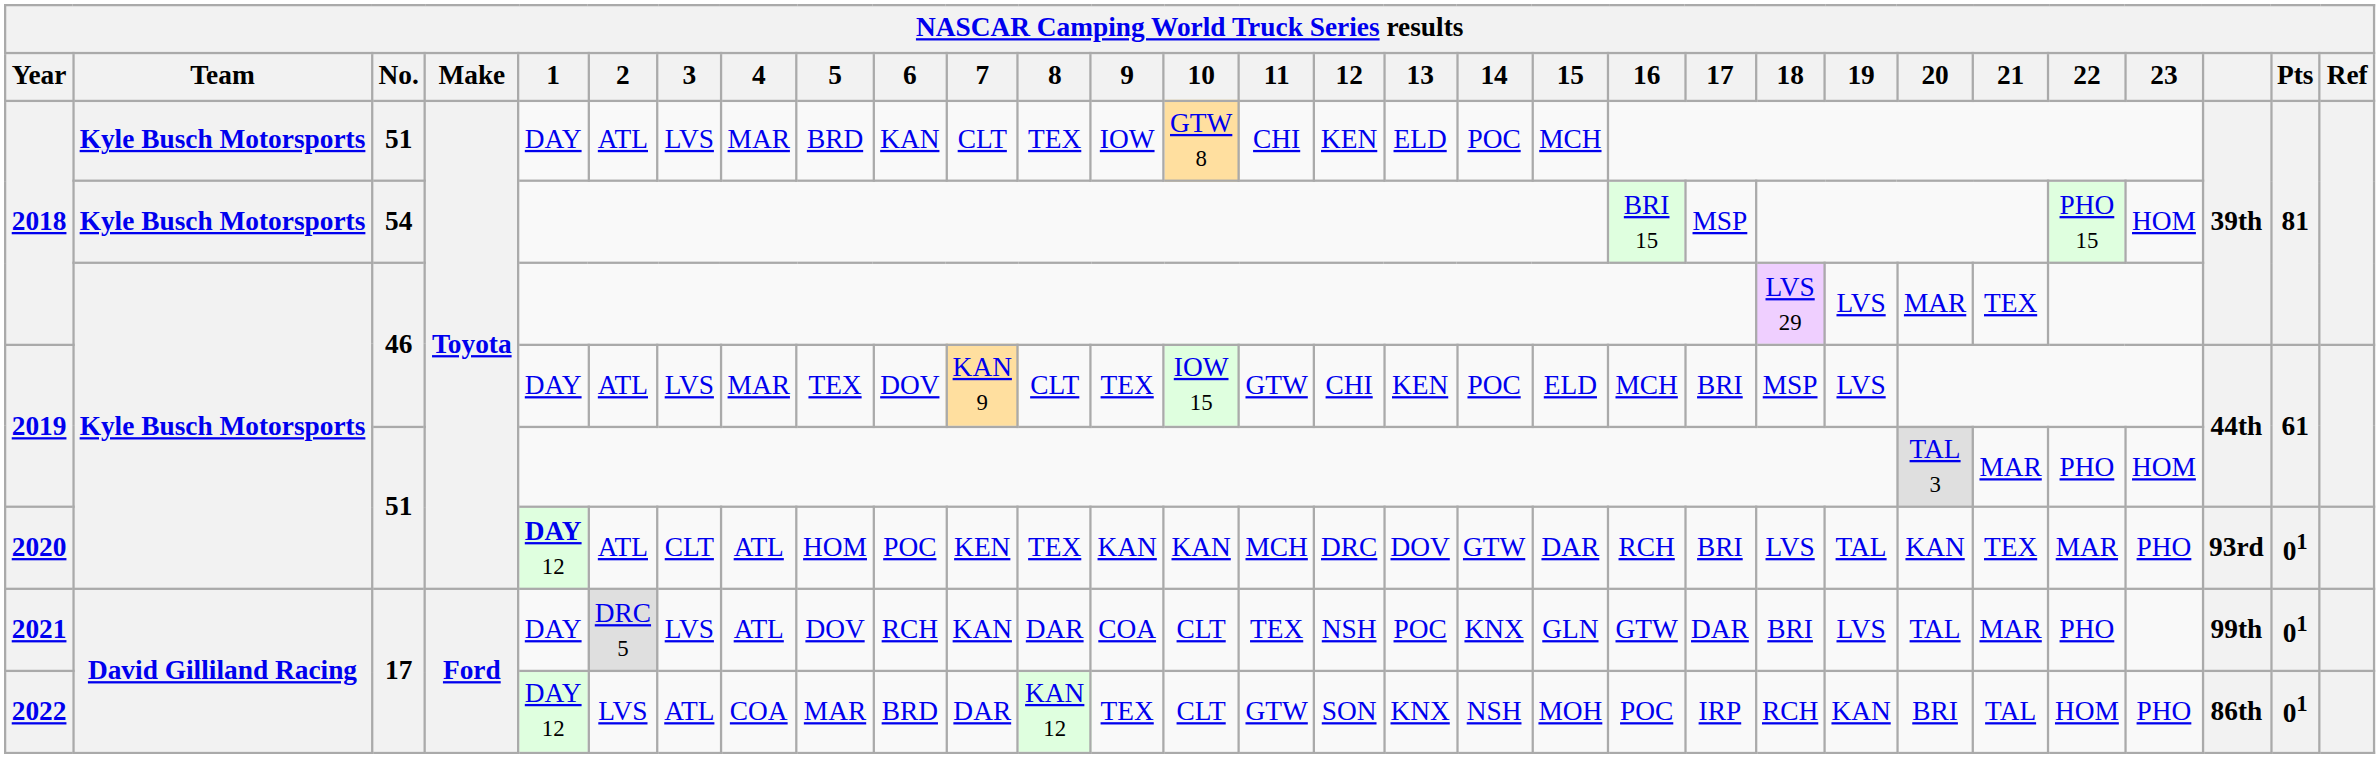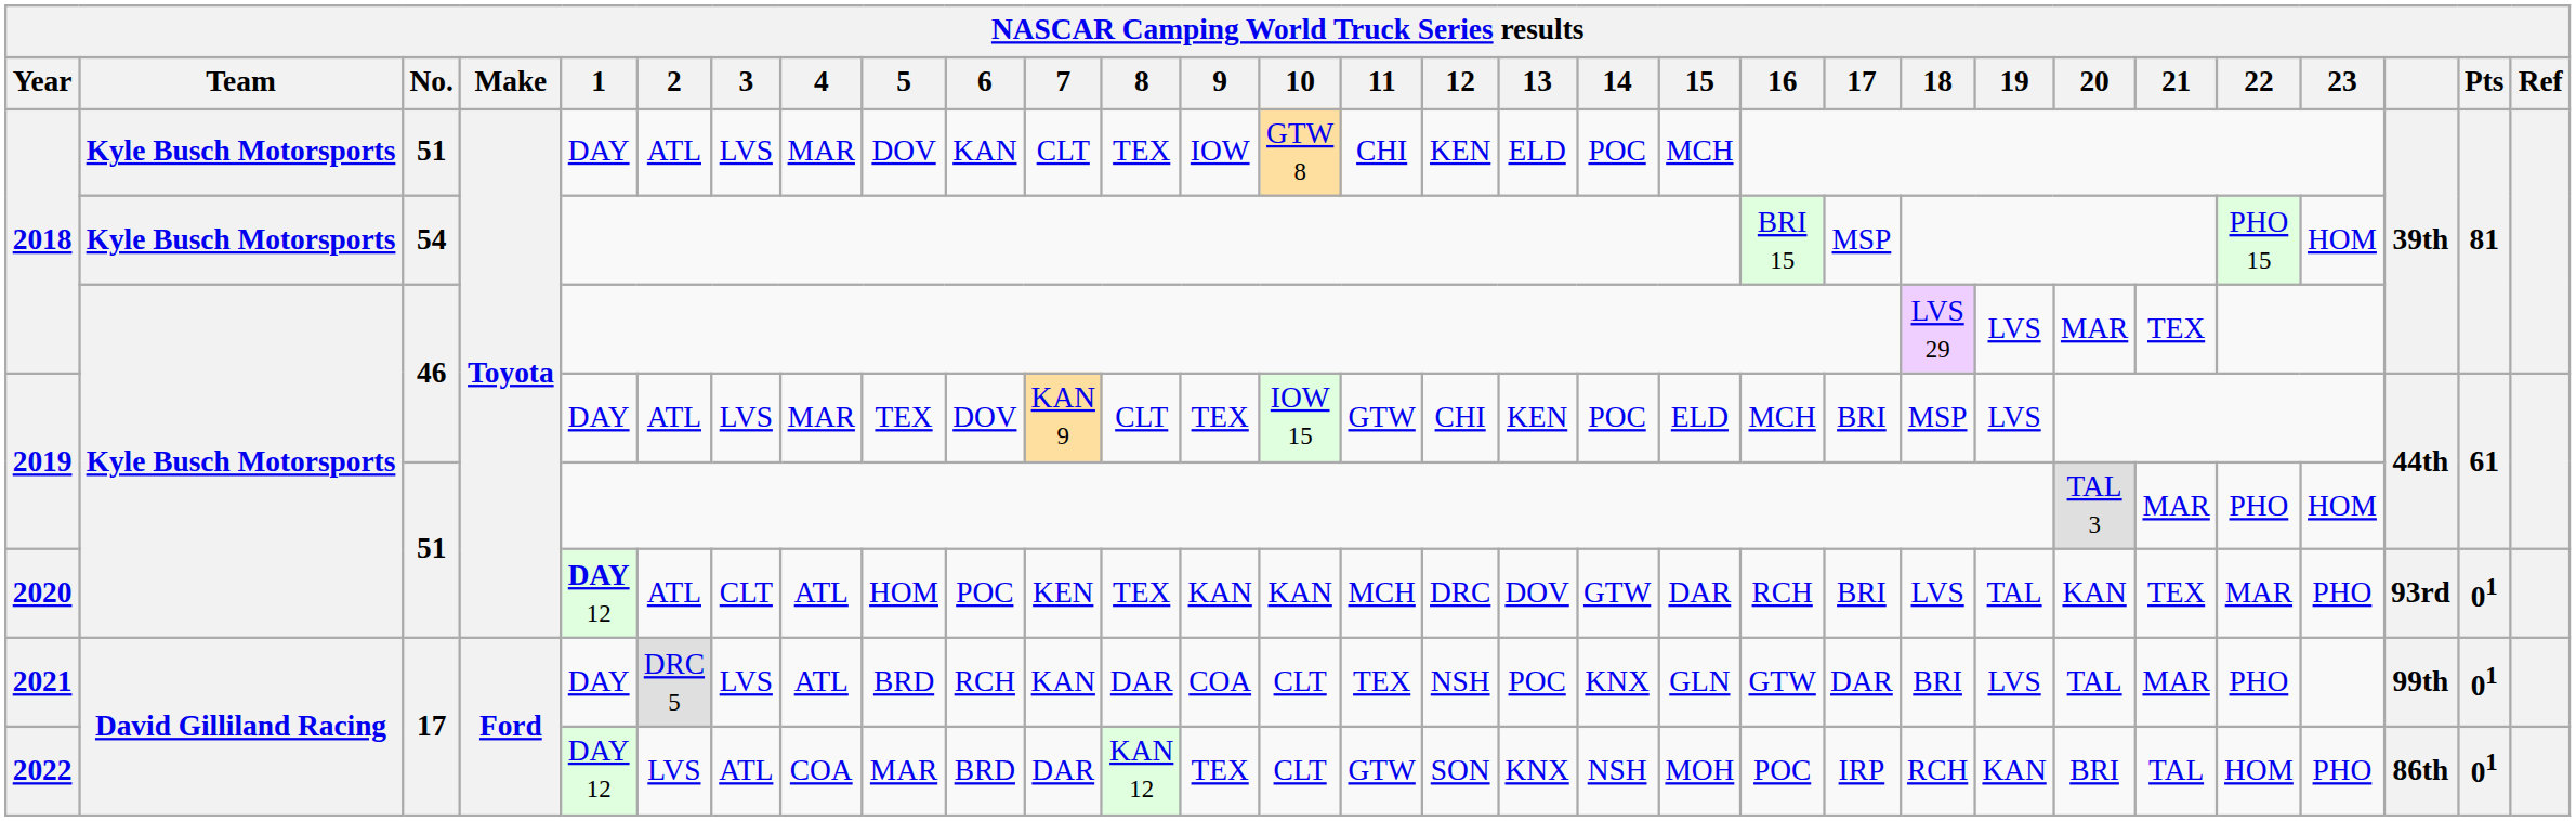2018 / 51 | 5: BRD -> DOV
2021 | 5: DOV -> BRD
